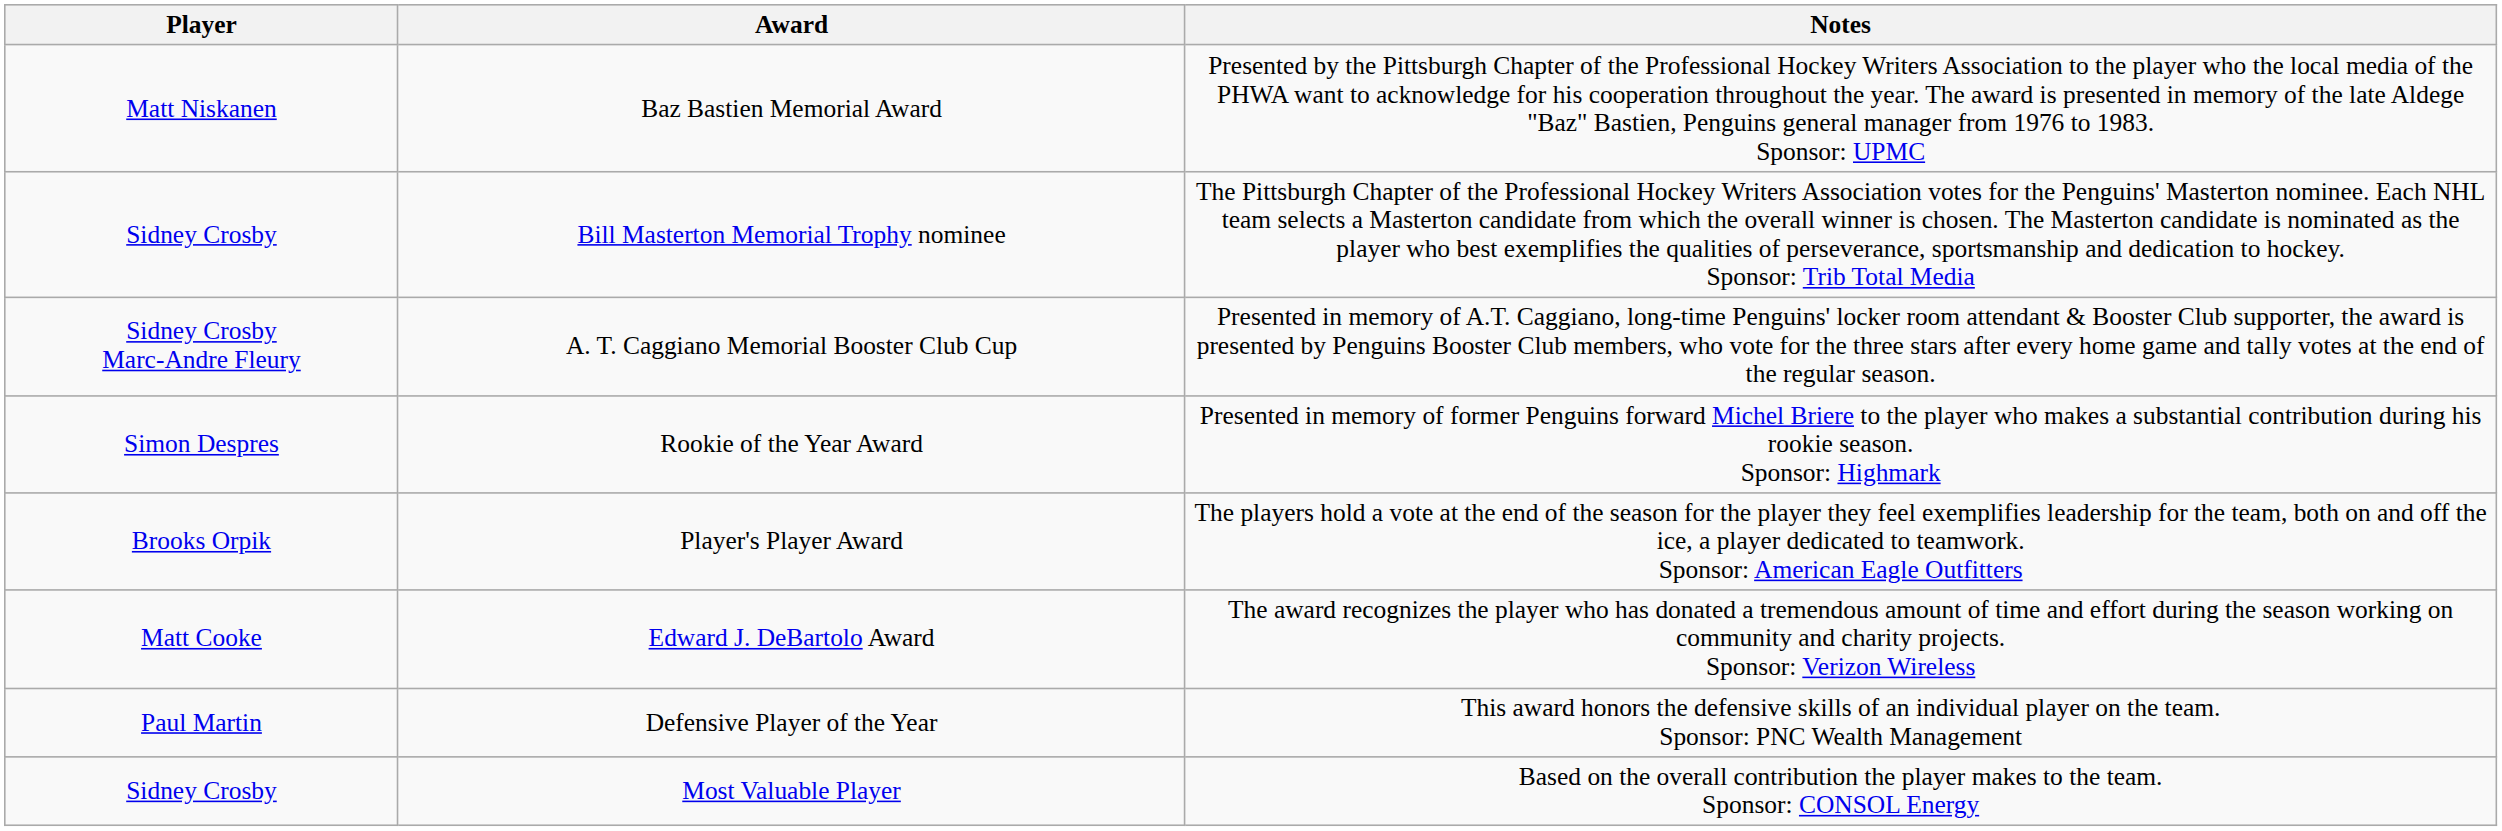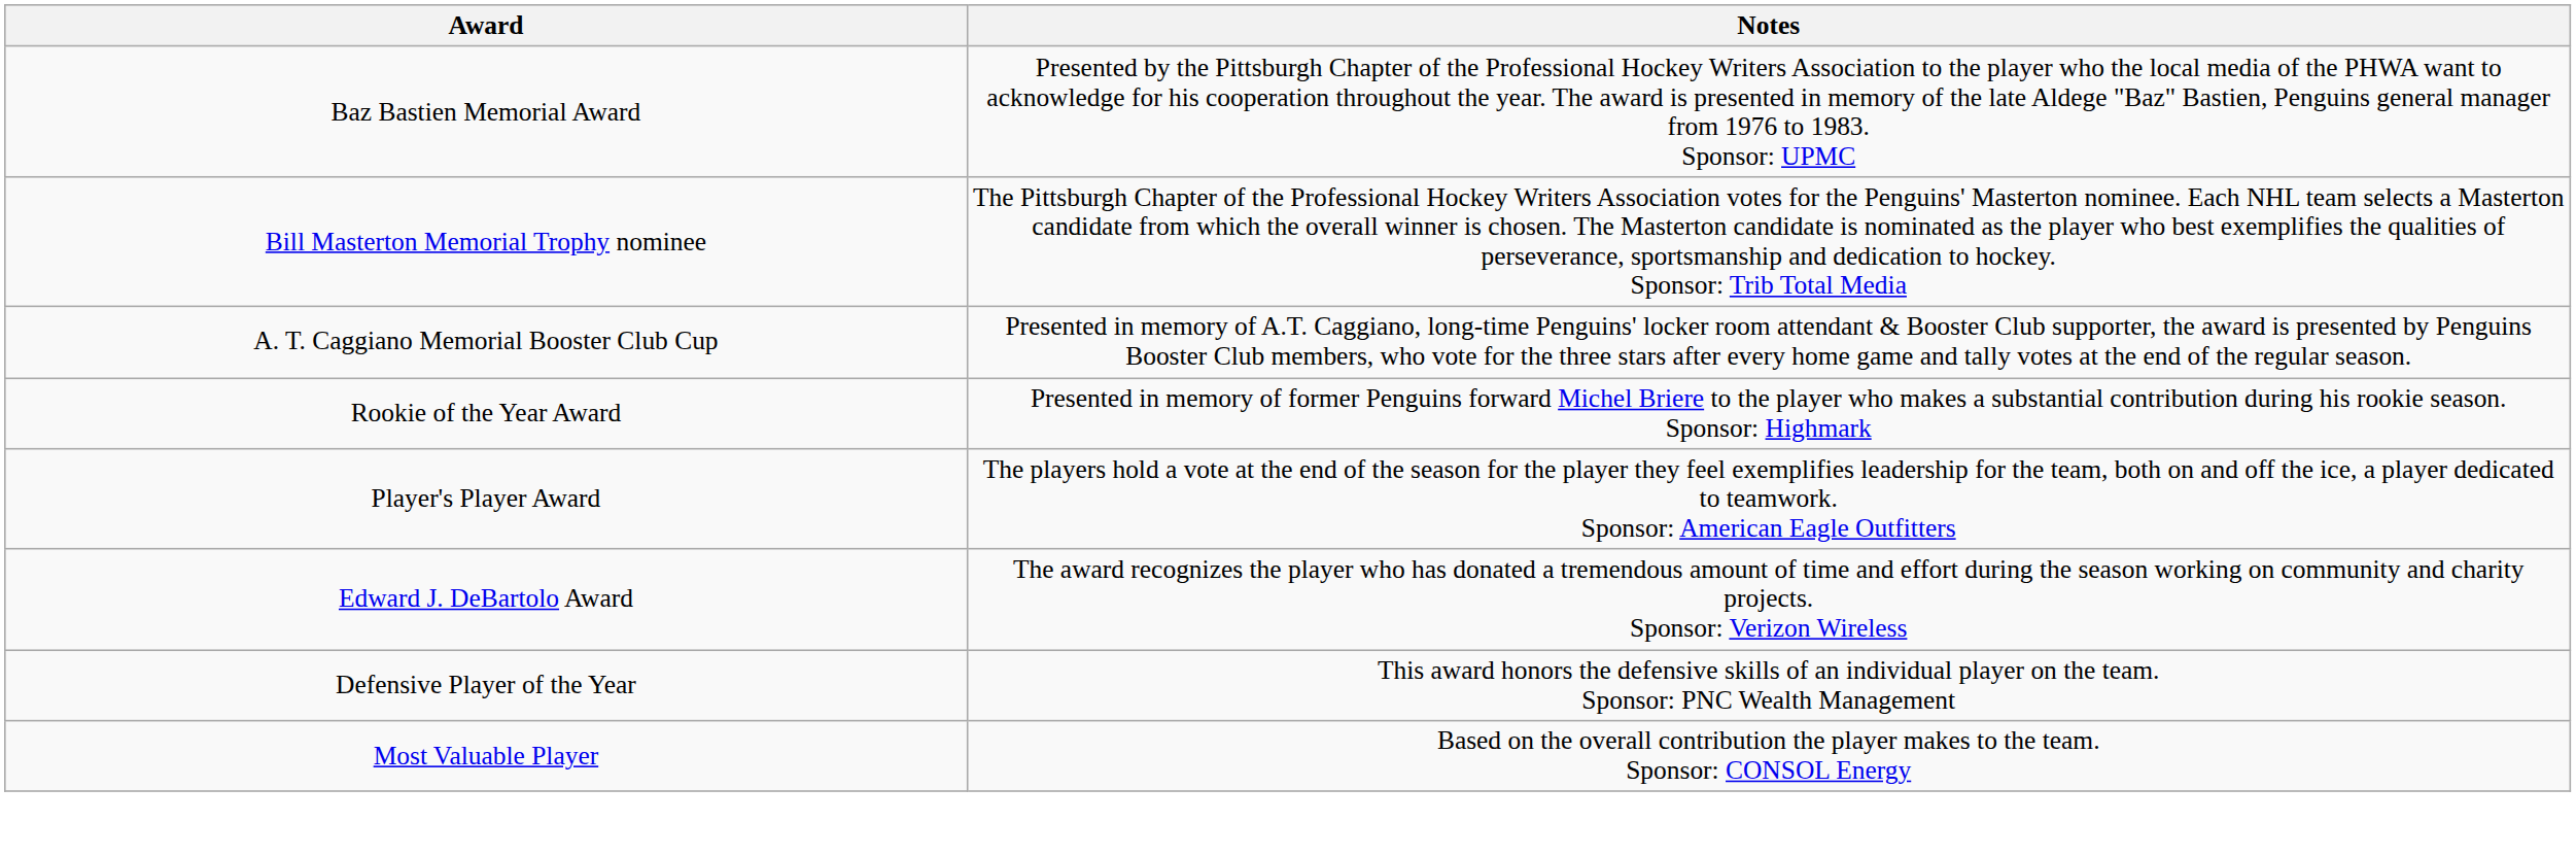- column: Player | Matt Niskanen | Sidney Crosby | Sidney Crosby Marc-Andre Fleury | Simon Despres | Brooks Orpik | Matt Cooke | Paul Martin | Sidney Crosby
